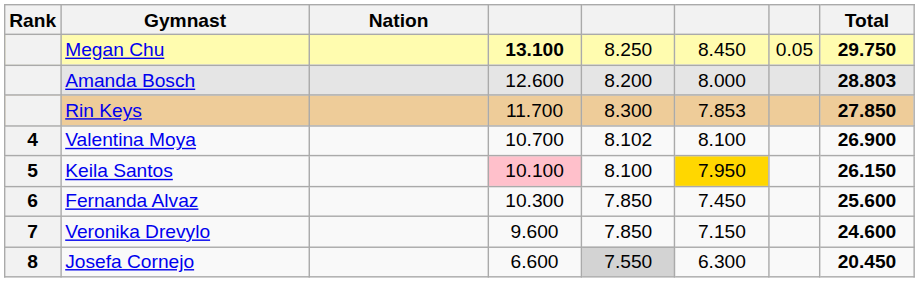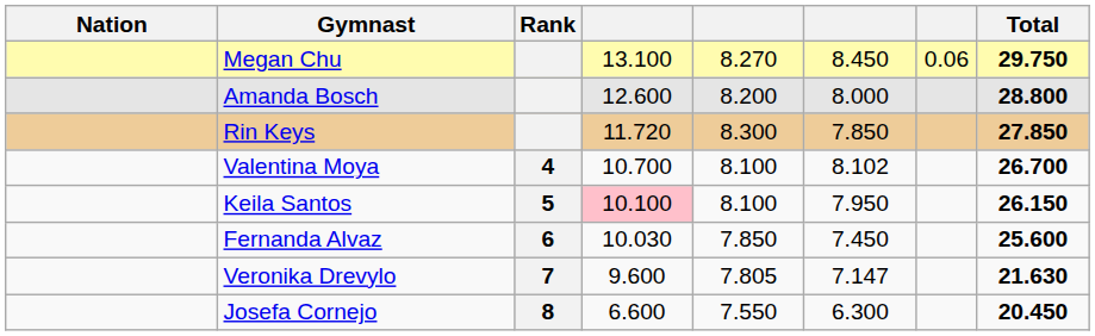columns swapped: Rank <-> Nation
Megan Chu | column 4: bold -> normal
Megan Chu | column 5: 8.250 -> 8.270
Megan Chu | column 7: 0.05 -> 0.06
Amanda Bosch | Total: 28.803 -> 28.800
Rin Keys | column 4: 11.700 -> 11.720
Rin Keys | column 6: 7.853 -> 7.850
Valentina Moya | column 5: 8.102 -> 8.100
Valentina Moya | column 6: 8.100 -> 8.102
Valentina Moya | Total: 26.900 -> 26.700
Keila Santos | column 6: gold background -> no background
Fernanda Alvaz | column 4: 10.300 -> 10.030
Veronika Drevylo | column 5: 7.850 -> 7.805
Veronika Drevylo | column 6: 7.150 -> 7.147
Veronika Drevylo | Total: 24.600 -> 21.630
Josefa Cornejo | column 5: lightgrey background -> no background
